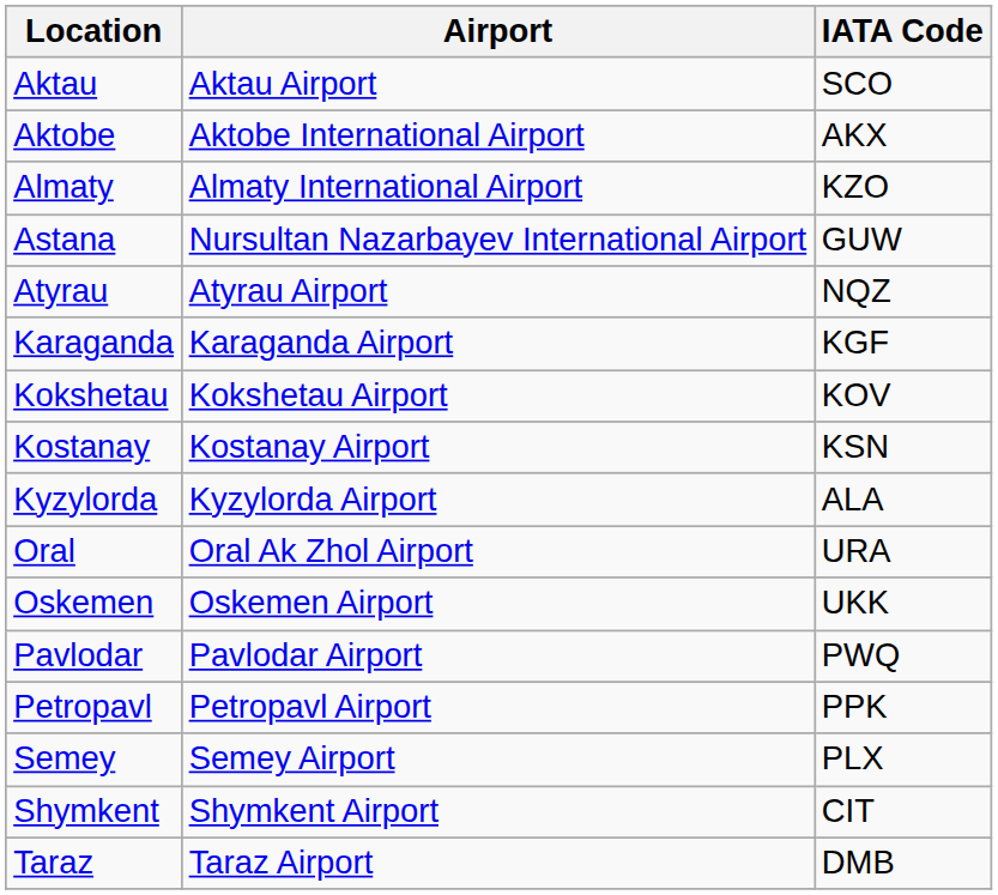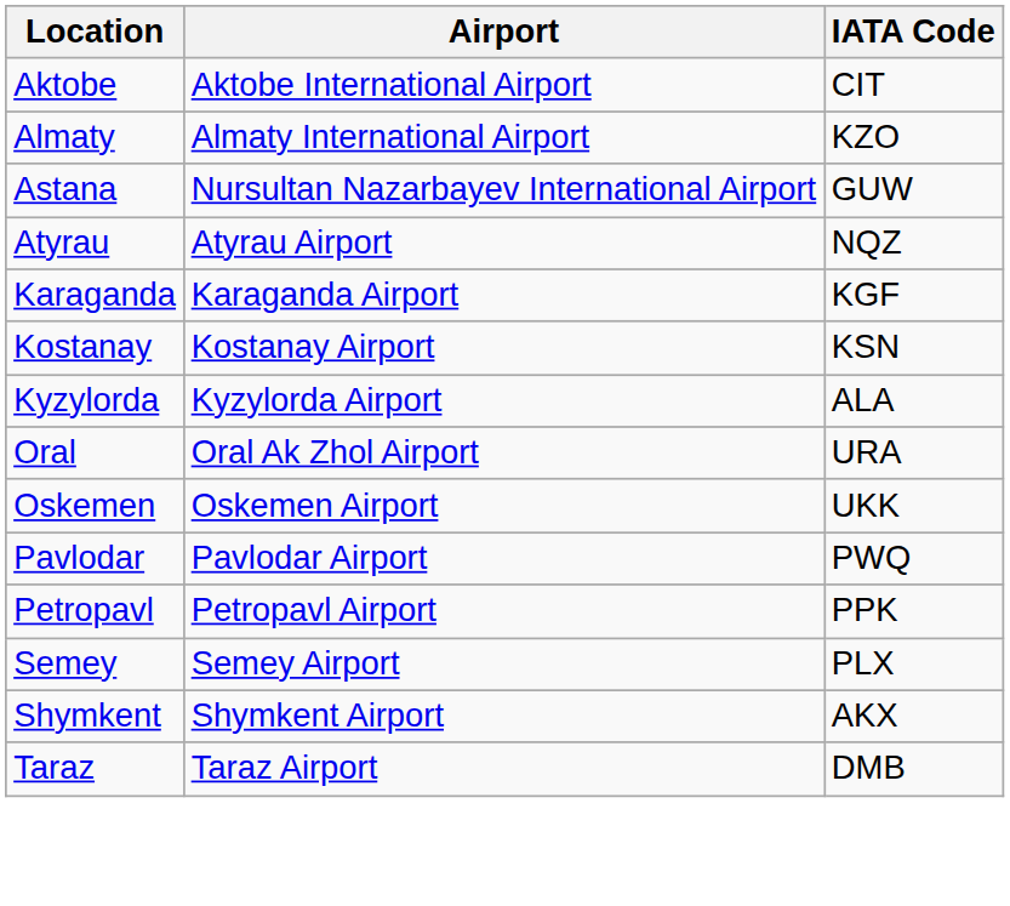- row: Aktau | Aktau Airport | SCO
Aktobe | IATA Code: AKX -> CIT
- row: Kokshetau | Kokshetau Airport | KOV
Shymkent | IATA Code: CIT -> AKX
